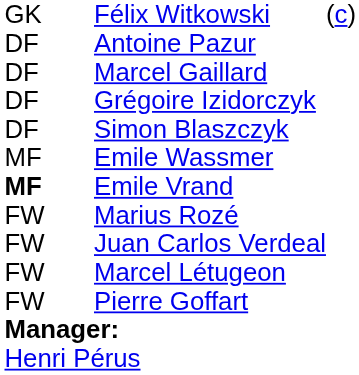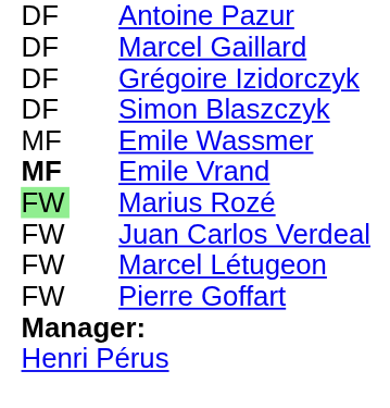- row: GK | Félix Witkowski | (c)
Marius Rozé | column 1: no background -> lightgreen background
